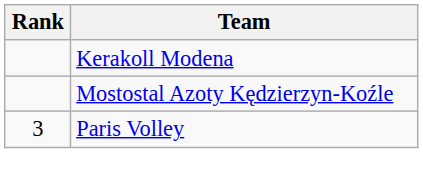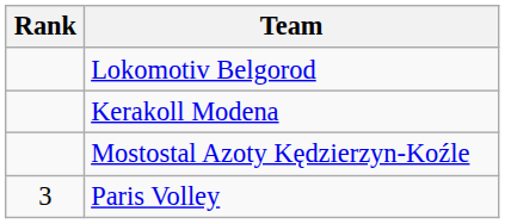+ row: Lokomotiv Belgorod
